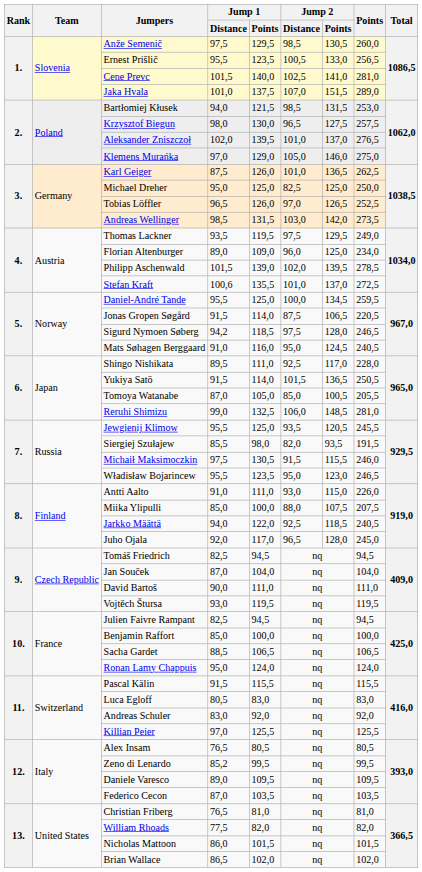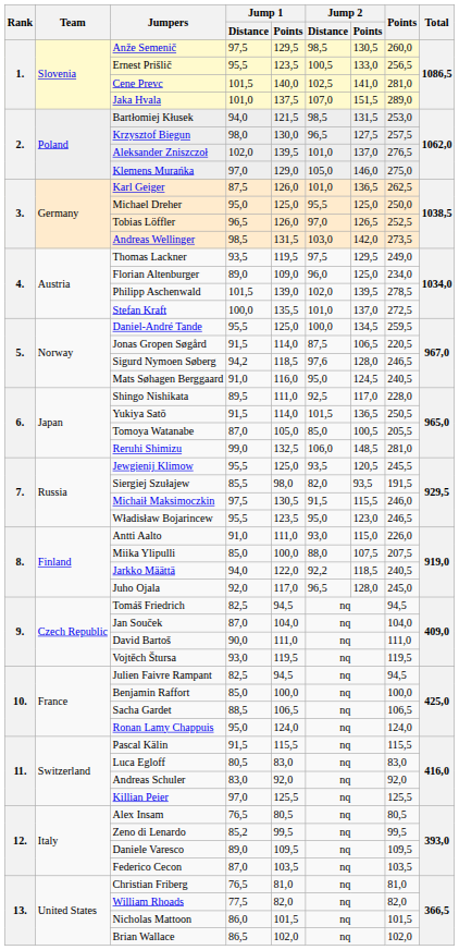Michael Dreher | Jump 2 / Distance: 82,5 -> 95,5
Stefan Kraft | Jump 1 / Distance: 100,6 -> 100,0
Sigurd Nymoen Søberg | Jump 2 / Distance: 97,5 -> 97,6
Jarkko Määttä | Jump 2 / Distance: 92,5 -> 92,2
